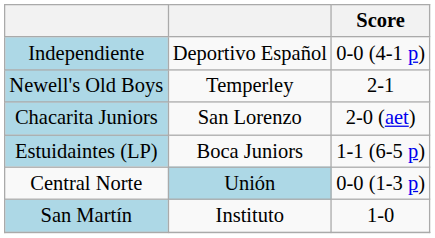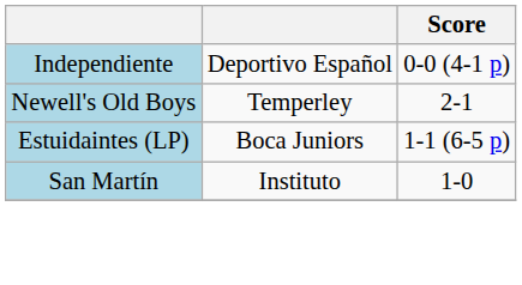- row: Chacarita Juniors | San Lorenzo | 2-0 (aet)
- row: Central Norte | Unión | 0-0 (1-3 p)
